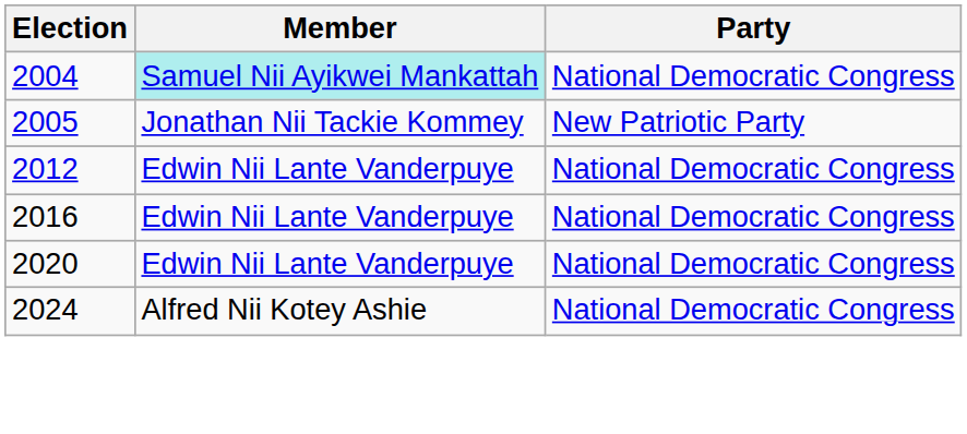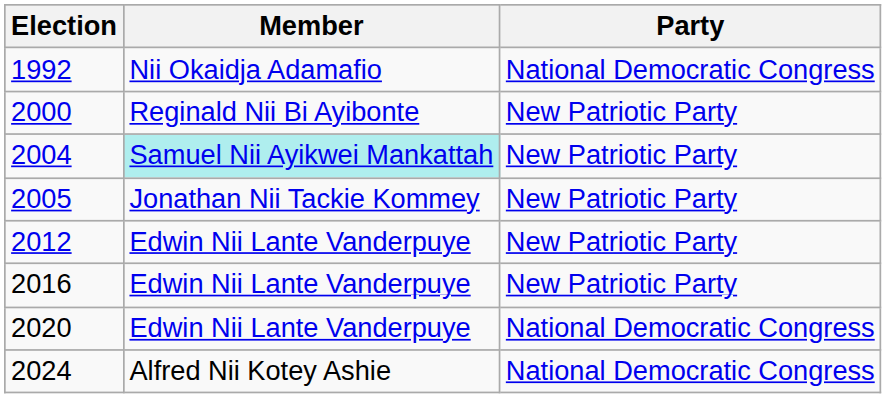+ row: 1992 | Nii Okaidja Adamafio | National Democratic Congress
+ row: 2000 | Reginald Nii Bi Ayibonte | New Patriotic Party
2004 | Party: National Democratic Congress -> New Patriotic Party
2012 | Party: National Democratic Congress -> New Patriotic Party
2016 | Party: National Democratic Congress -> New Patriotic Party
